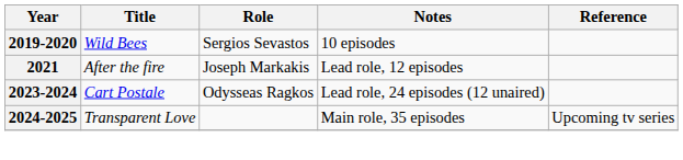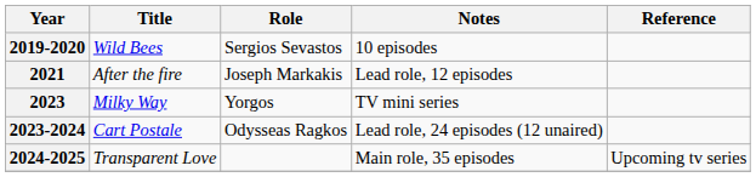+ row: 2023 | Milky Way | Yorgos | TV mini series
